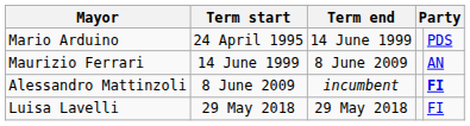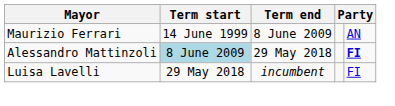- row: Mario Arduino | 24 April 1995 | 14 June 1999 | PDS
Alessandro Mattinzoli | Term start: no background -> lightblue background
Alessandro Mattinzoli | Term end: incumbent -> 29 May 2018
Luisa Lavelli | Term end: 29 May 2018 -> incumbent
